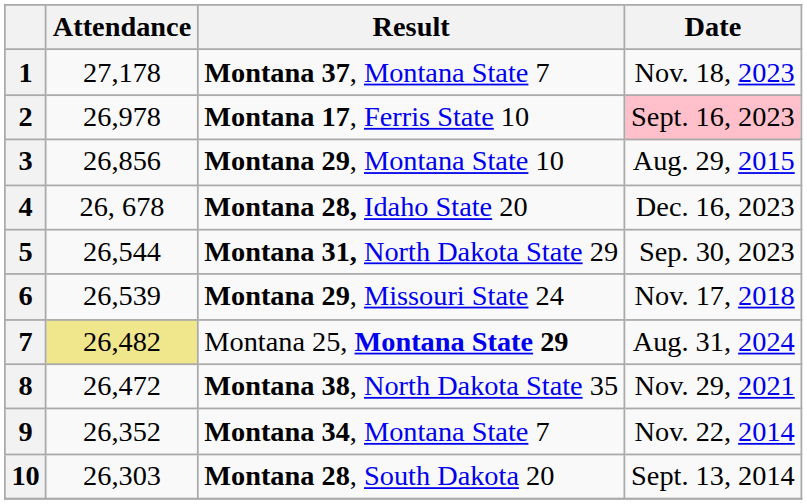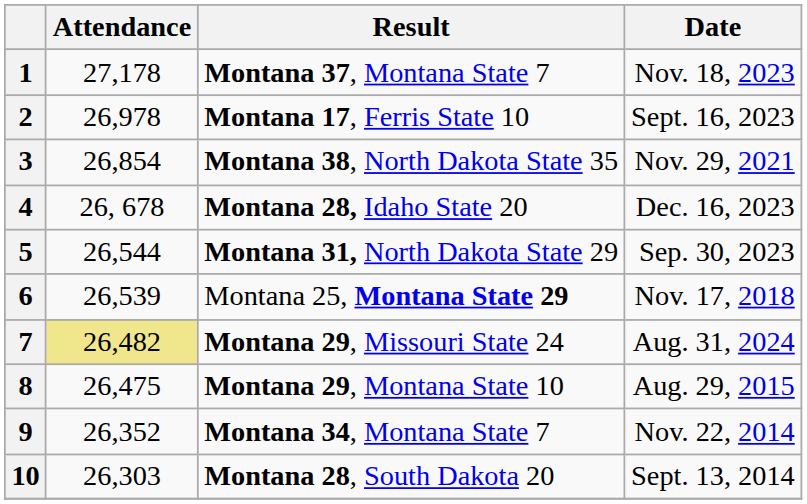2 | Date: pink background -> no background
3 | Attendance: 26,856 -> 26,854
3 | Result: Montana 29, Montana State 10 -> Montana 38, North Dakota State 35
3 | Date: Aug. 29, 2015 -> Nov. 29, 2021
6 | Result: Montana 29, Missouri State 24 -> Montana 25, Montana State 29
7 | Result: Montana 25, Montana State 29 -> Montana 29, Missouri State 24
8 | Attendance: 26,472 -> 26,475
8 | Result: Montana 38, North Dakota State 35 -> Montana 29, Montana State 10
8 | Date: Nov. 29, 2021 -> Aug. 29, 2015
